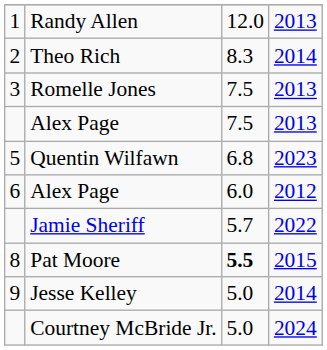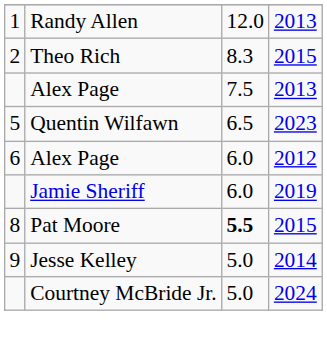Theo Rich | column 4: 2014 -> 2015
- row: 3 | Romelle Jones | 7.5 | 2013
Quentin Wilfawn | column 3: 6.8 -> 6.5
Jamie Sheriff | column 3: 5.7 -> 6.0
Jamie Sheriff | column 4: 2022 -> 2019
